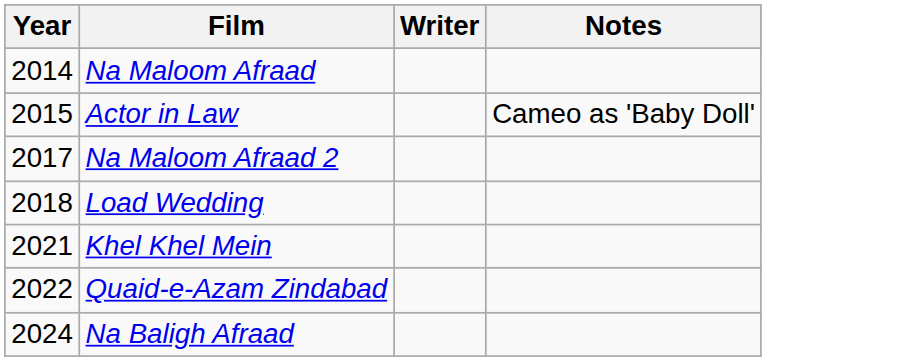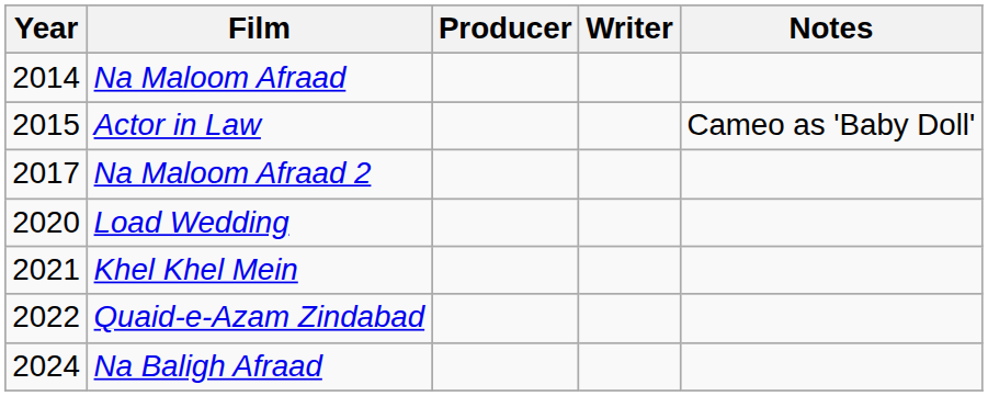+ column: Producer
Load Wedding | Year: 2018 -> 2020
